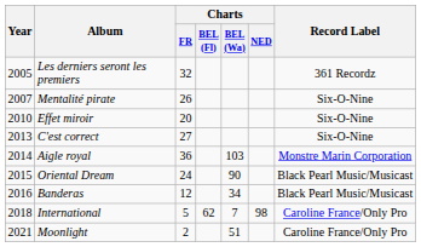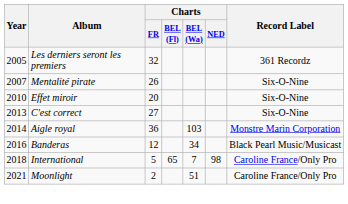- row: 2015 | Oriental Dream | 24 | 90 | Black Pearl Music/Musicast
International | Charts / BEL (Fl): 62 -> 65
